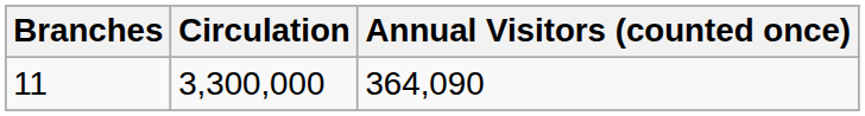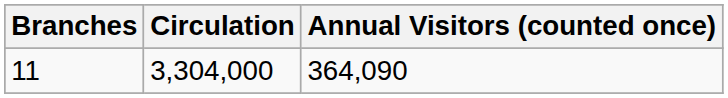11 | Circulation: 3,300,000 -> 3,304,000
